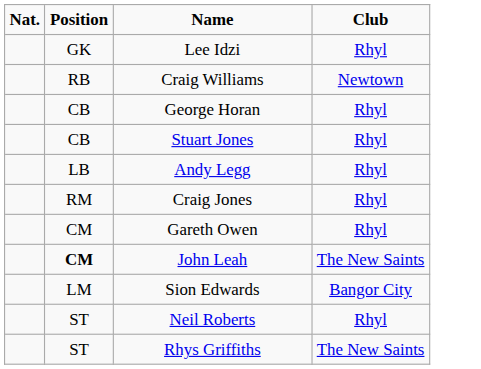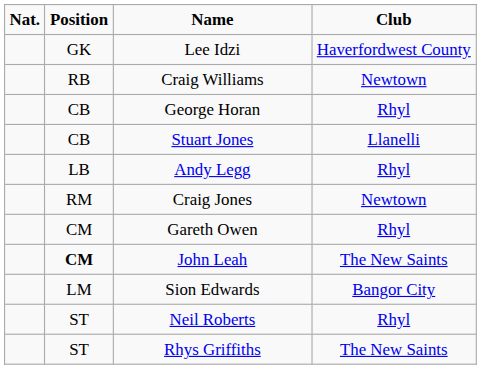Lee Idzi | Club: Rhyl -> Haverfordwest County
Stuart Jones | Club: Rhyl -> Llanelli
Craig Jones | Club: Rhyl -> Newtown
